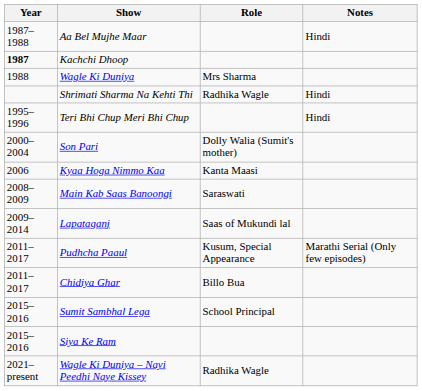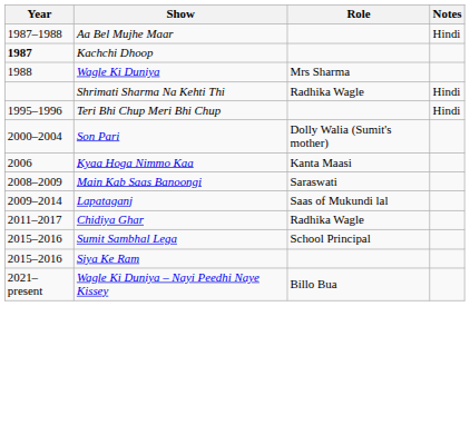- row: 2011–2017 | Pudhcha Paaul | Kusum, Special Appearance | Marathi Serial (Only few episodes)
Chidiya Ghar | Role: Billo Bua -> Radhika Wagle
Wagle Ki Duniya – Nayi Peedhi Naye Kissey | Role: Radhika Wagle -> Billo Bua
